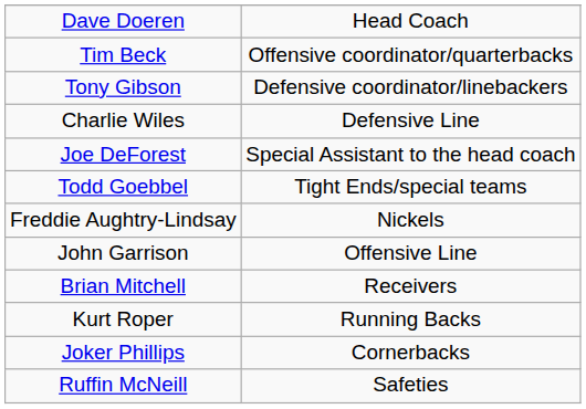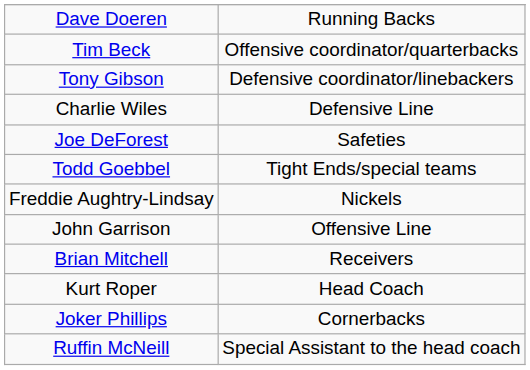Dave Doeren | column 2: Head Coach -> Running Backs
Joe DeForest | column 2: Special Assistant to the head coach -> Safeties
Kurt Roper | column 2: Running Backs -> Head Coach
Ruffin McNeill | column 2: Safeties -> Special Assistant to the head coach
